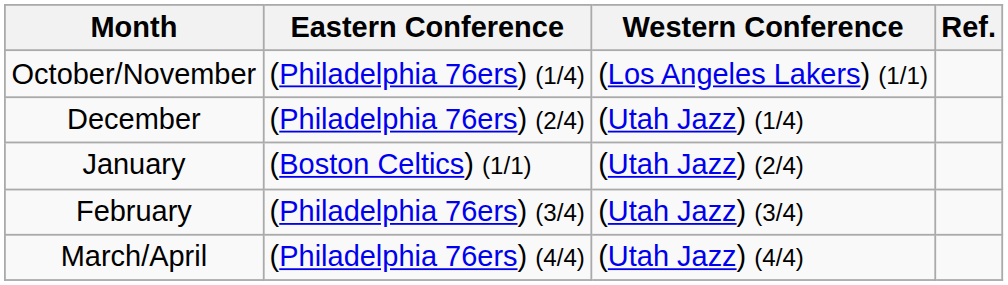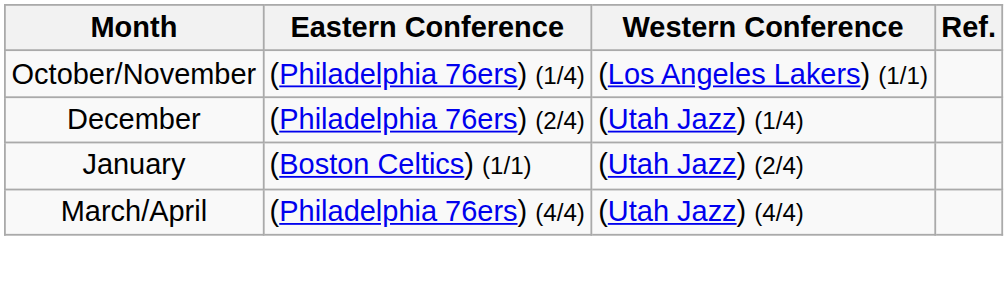- row: February | (Philadelphia 76ers) (3/4) | (Utah Jazz) (3/4)
